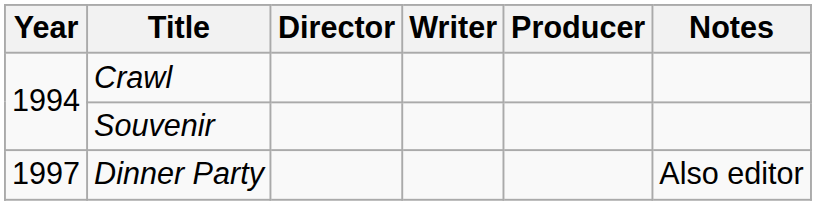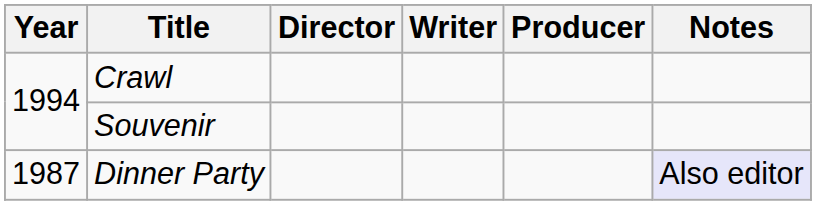Dinner Party | Year: 1997 -> 1987
Dinner Party | Notes: no background -> lavender background
